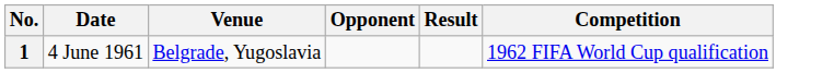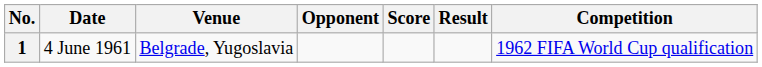+ column: Score
